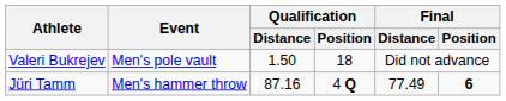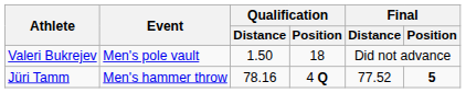Jüri Tamm | Qualification / Distance: 87.16 -> 78.16
Jüri Tamm | Final / Distance: 77.49 -> 77.52
Jüri Tamm | Final / Position: 6 -> 5
